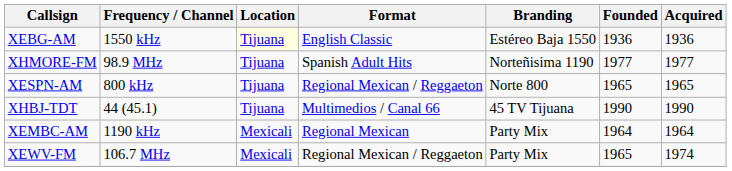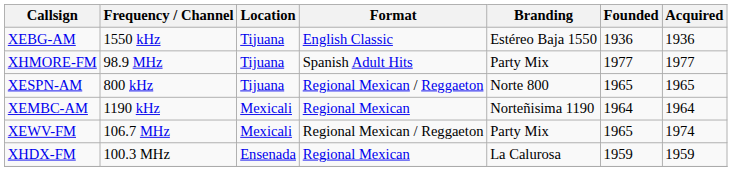XEBG-AM | Location: lightyellow background -> no background
XHMORE-FM | Branding: Norteñisima 1190 -> Party Mix
- row: XHBJ-TDT | 44 (45.1) | Tijuana | Multimedios / Canal 66 | 45 TV Tijuana | 1990 | 1990
XEMBC-AM | Branding: Party Mix -> Norteñisima 1190
+ row: XHDX-FM | 100.3 MHz | Ensenada | Regional Mexican | La Calurosa | 1959 | 1959
